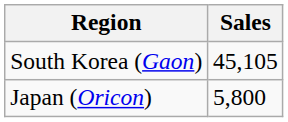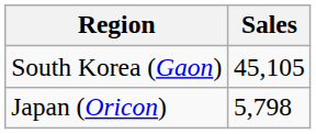Japan (Oricon) | Sales: 5,800 -> 5,798
